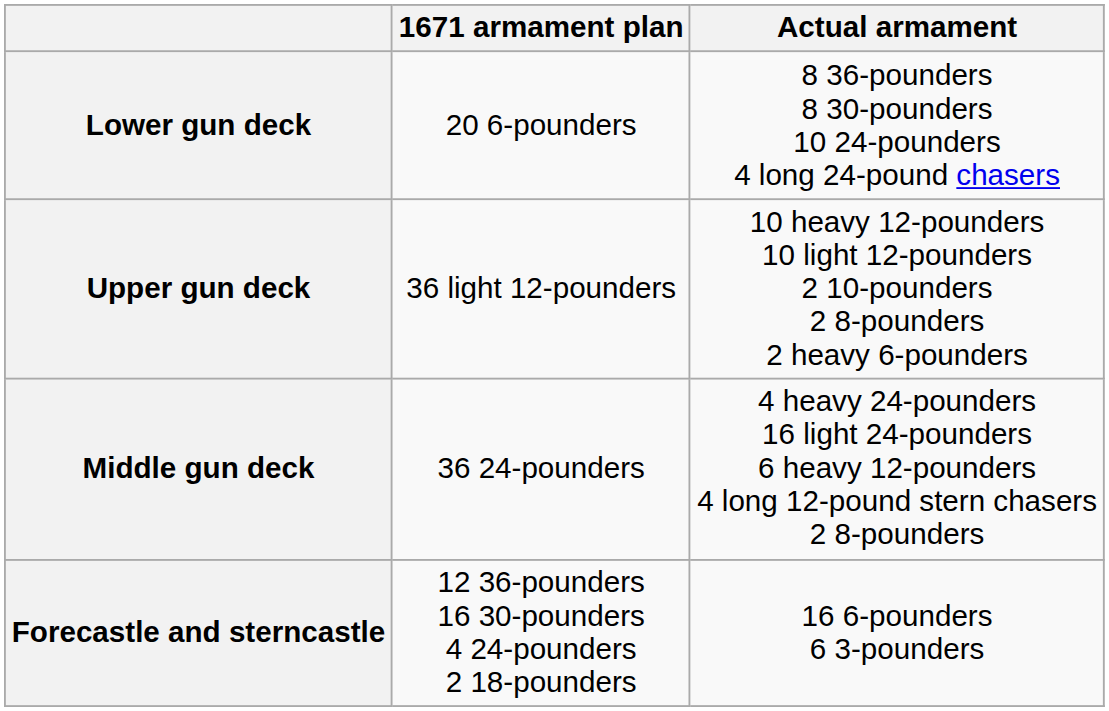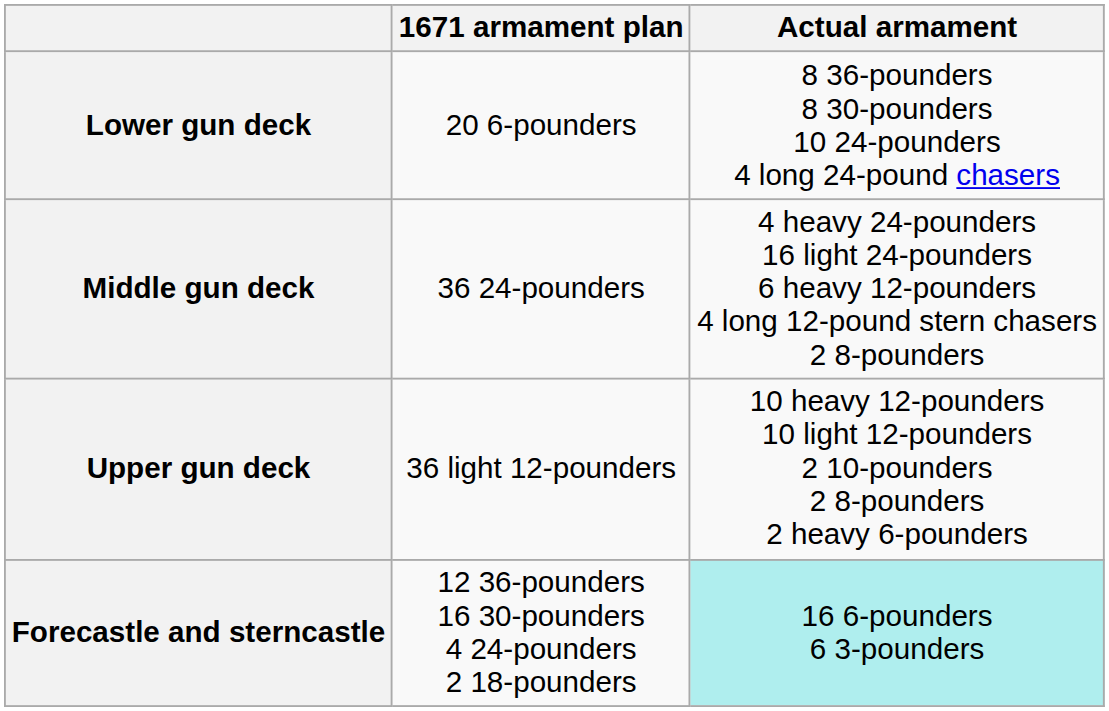rows swapped: Middle gun deck <-> Upper gun deck
Forecastle and sterncastle | Actual armament: no background -> paleturquoise background
